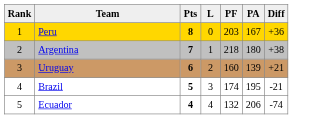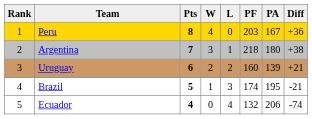+ column: W | 4 | 3 | 2 | 1 | 0
